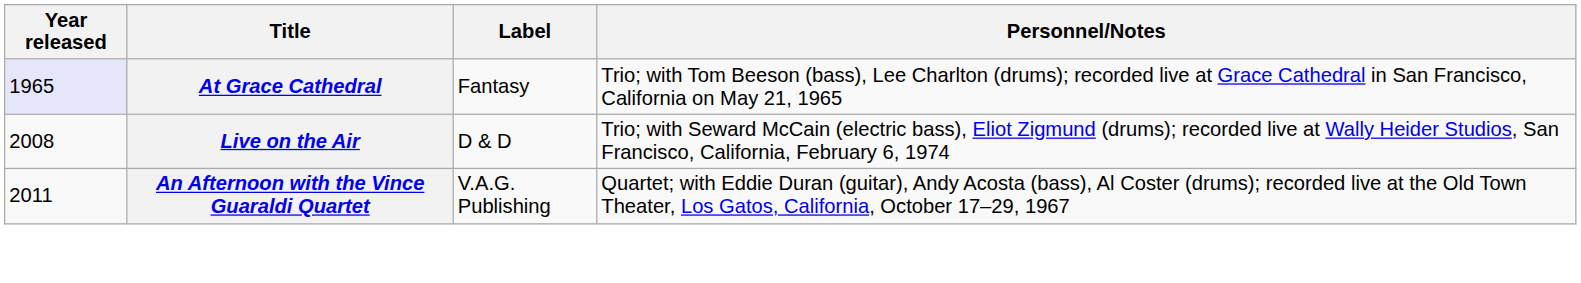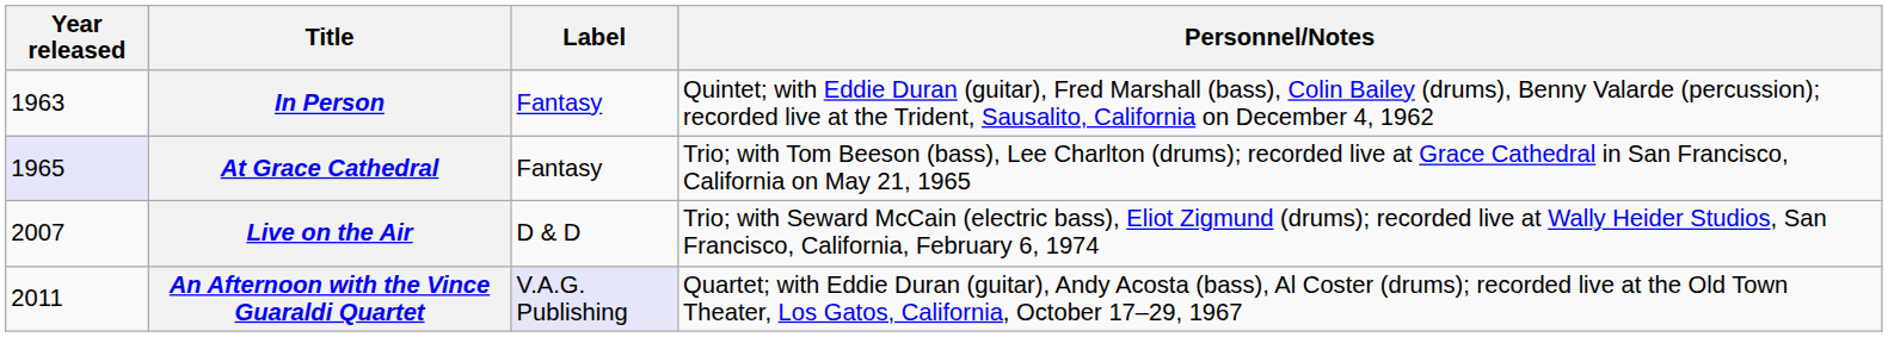+ row: 1963 | In Person | Fantasy | Quintet; with Eddie Duran (guitar), Fred Marshall (bass), Colin Bailey (drums), Benny Valarde (percussion); recorded live at the Trident, Sausalito, California on December 4, 1962
Live on the Air | Year released: 2008 -> 2007
An Afternoon with the Vince Guaraldi Quartet | Label: no background -> lavender background
